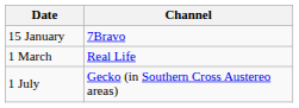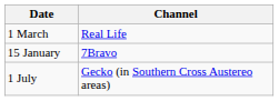rows swapped: 15 January <-> 1 March
